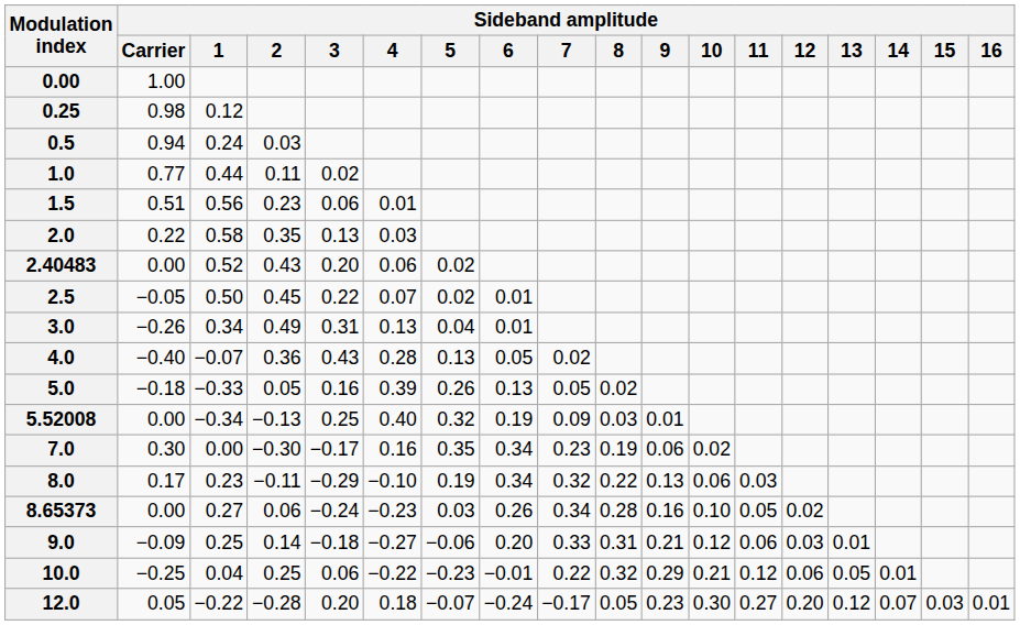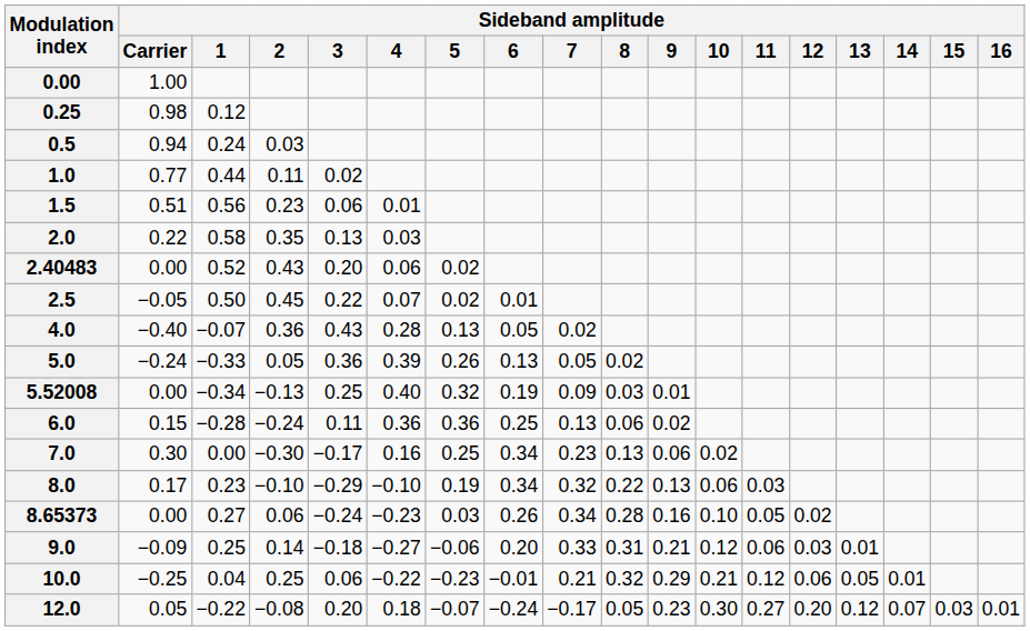- row: 3.0 | −0.26 | 0.34 | 0.49 | 0.31 | 0.13 | 0.04 | 0.01
5.0 | Sideband amplitude / Carrier: −0.18 -> −0.24
5.0 | Sideband amplitude / 3: 0.16 -> 0.36
+ row: 6.0 | 0.15 | −0.28 | −0.24 | 0.11 | 0.36 | 0.36 | 0.25 | 0.13 | 0.06 | 0.02
7.0 | Sideband amplitude / 5: 0.35 -> 0.25
7.0 | Sideband amplitude / 8: 0.19 -> 0.13
8.0 | Sideband amplitude / 2: −0.11 -> −0.10
10.0 | Sideband amplitude / 7: 0.22 -> 0.21
12.0 | Sideband amplitude / 2: −0.28 -> −0.08
